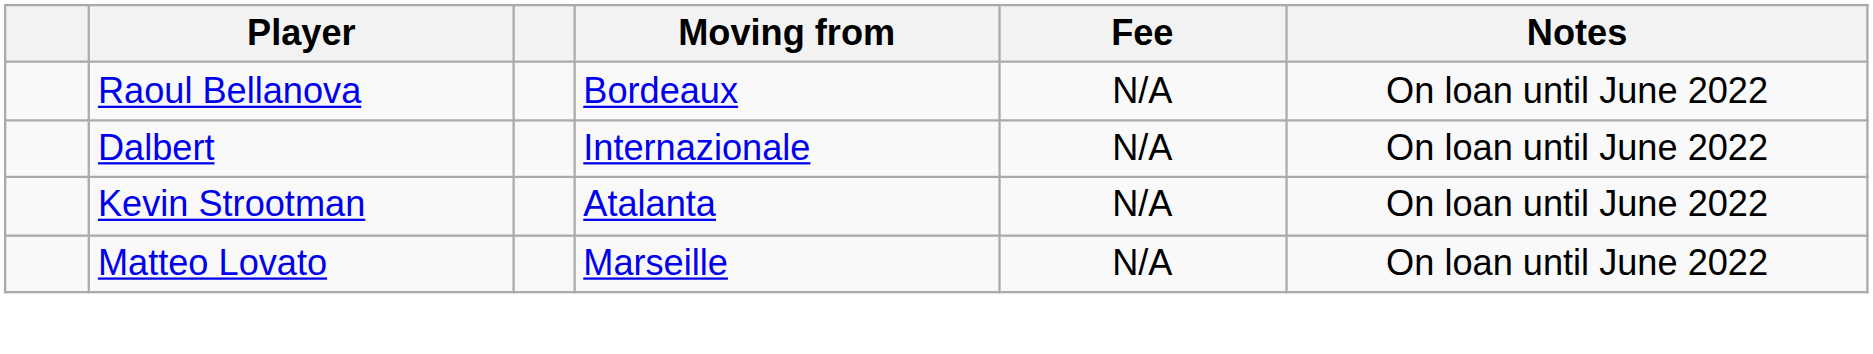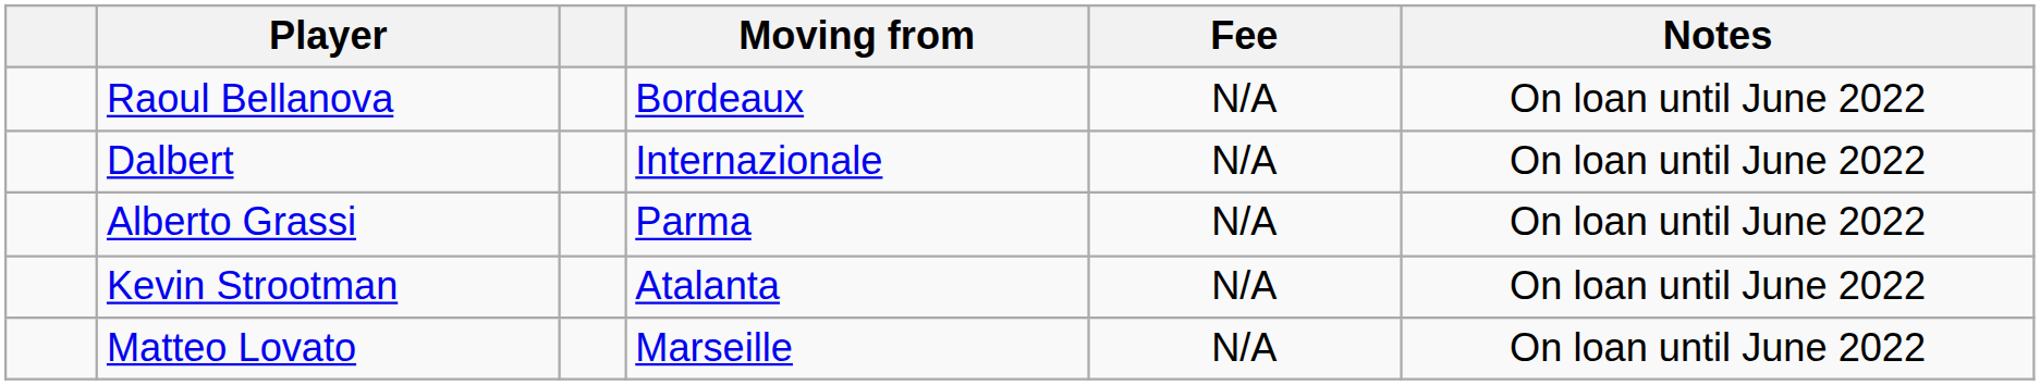+ row: Alberto Grassi | Parma | N/A | On loan until June 2022
